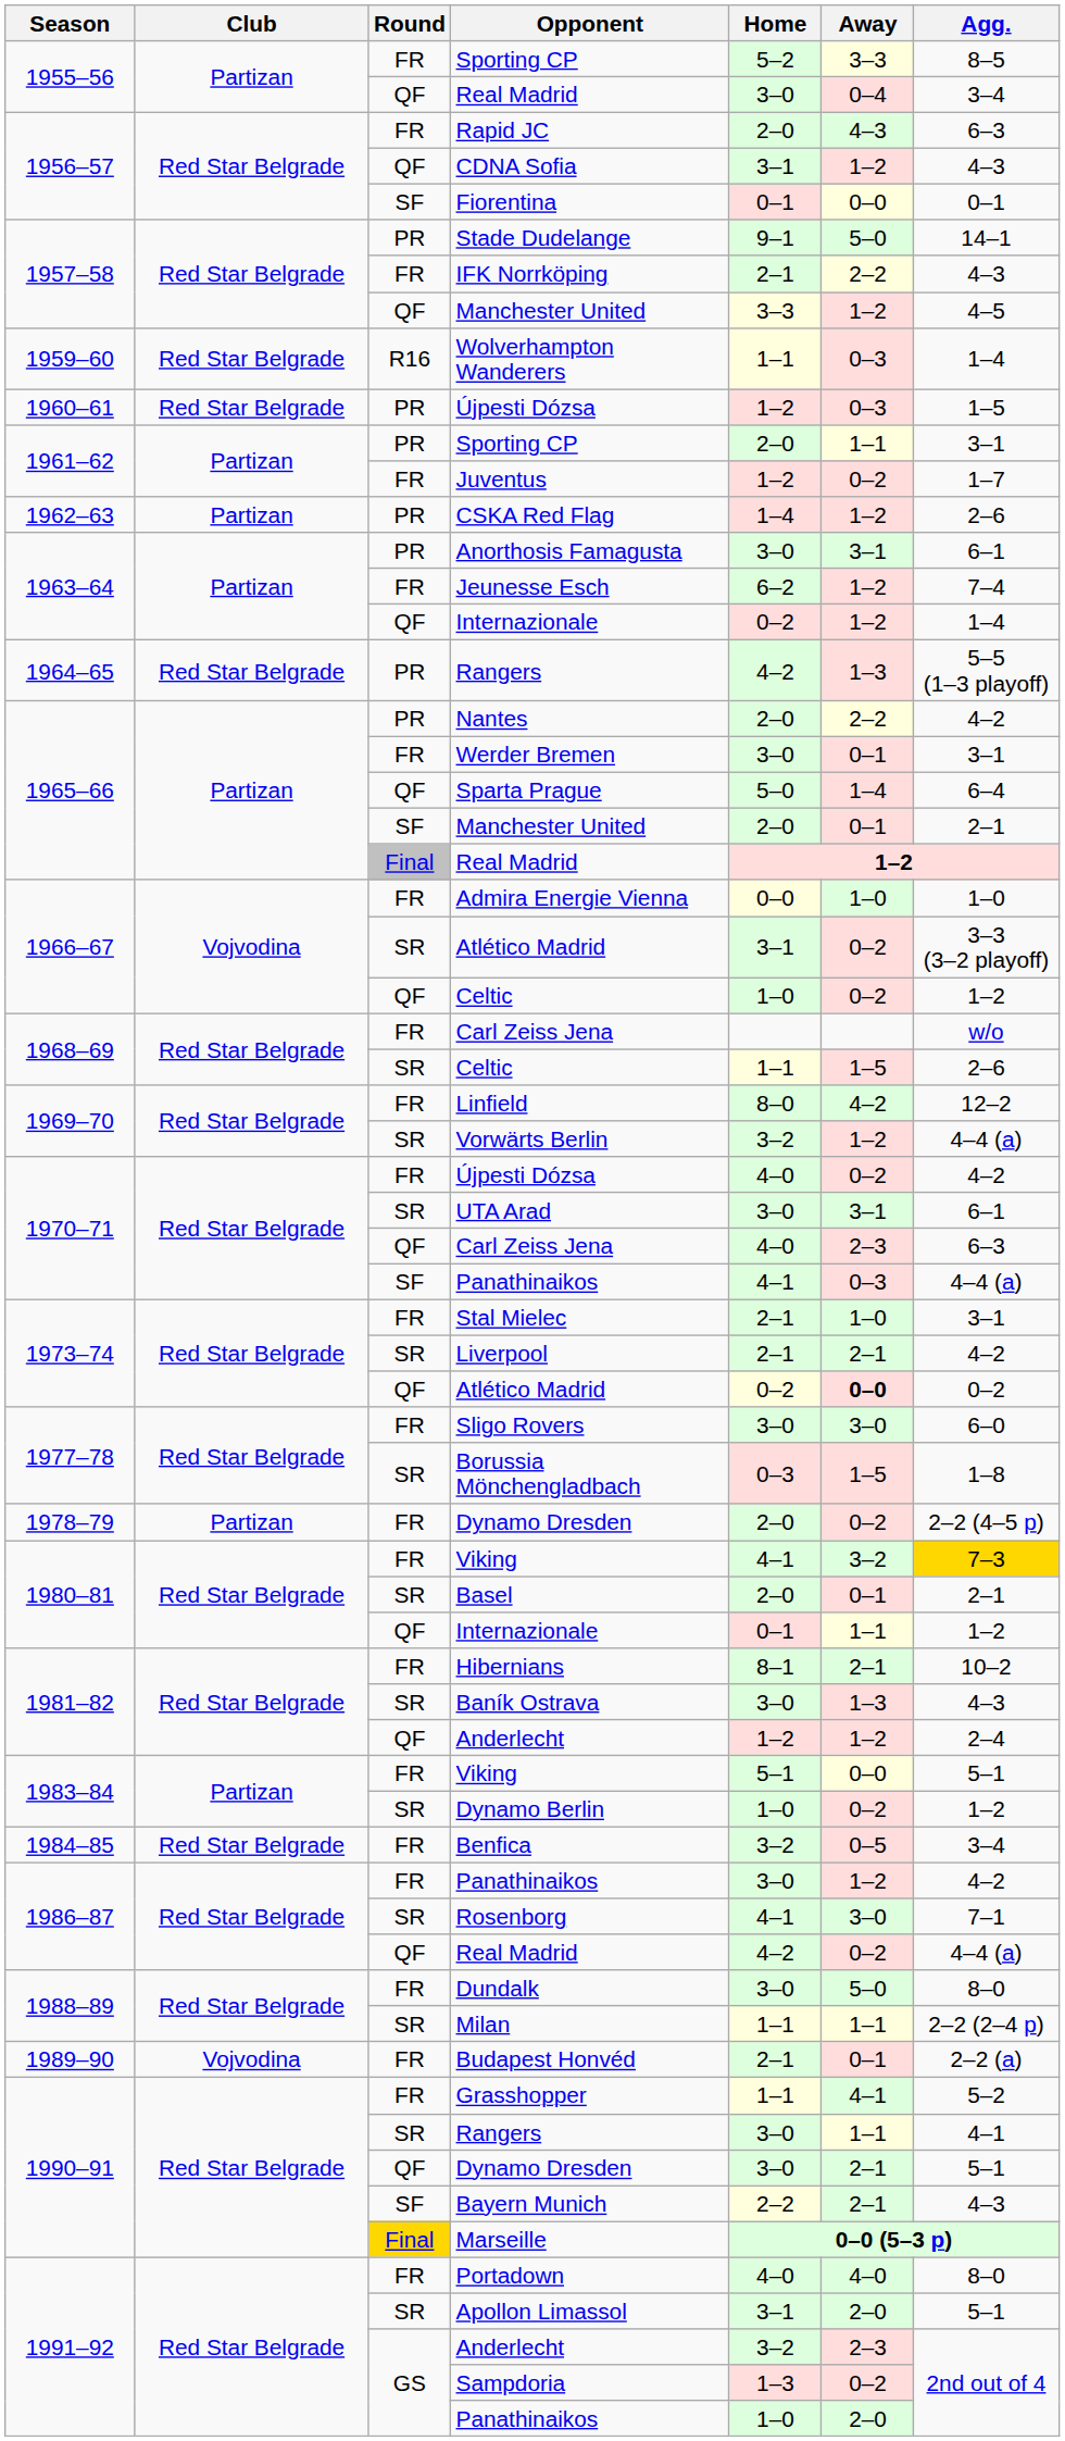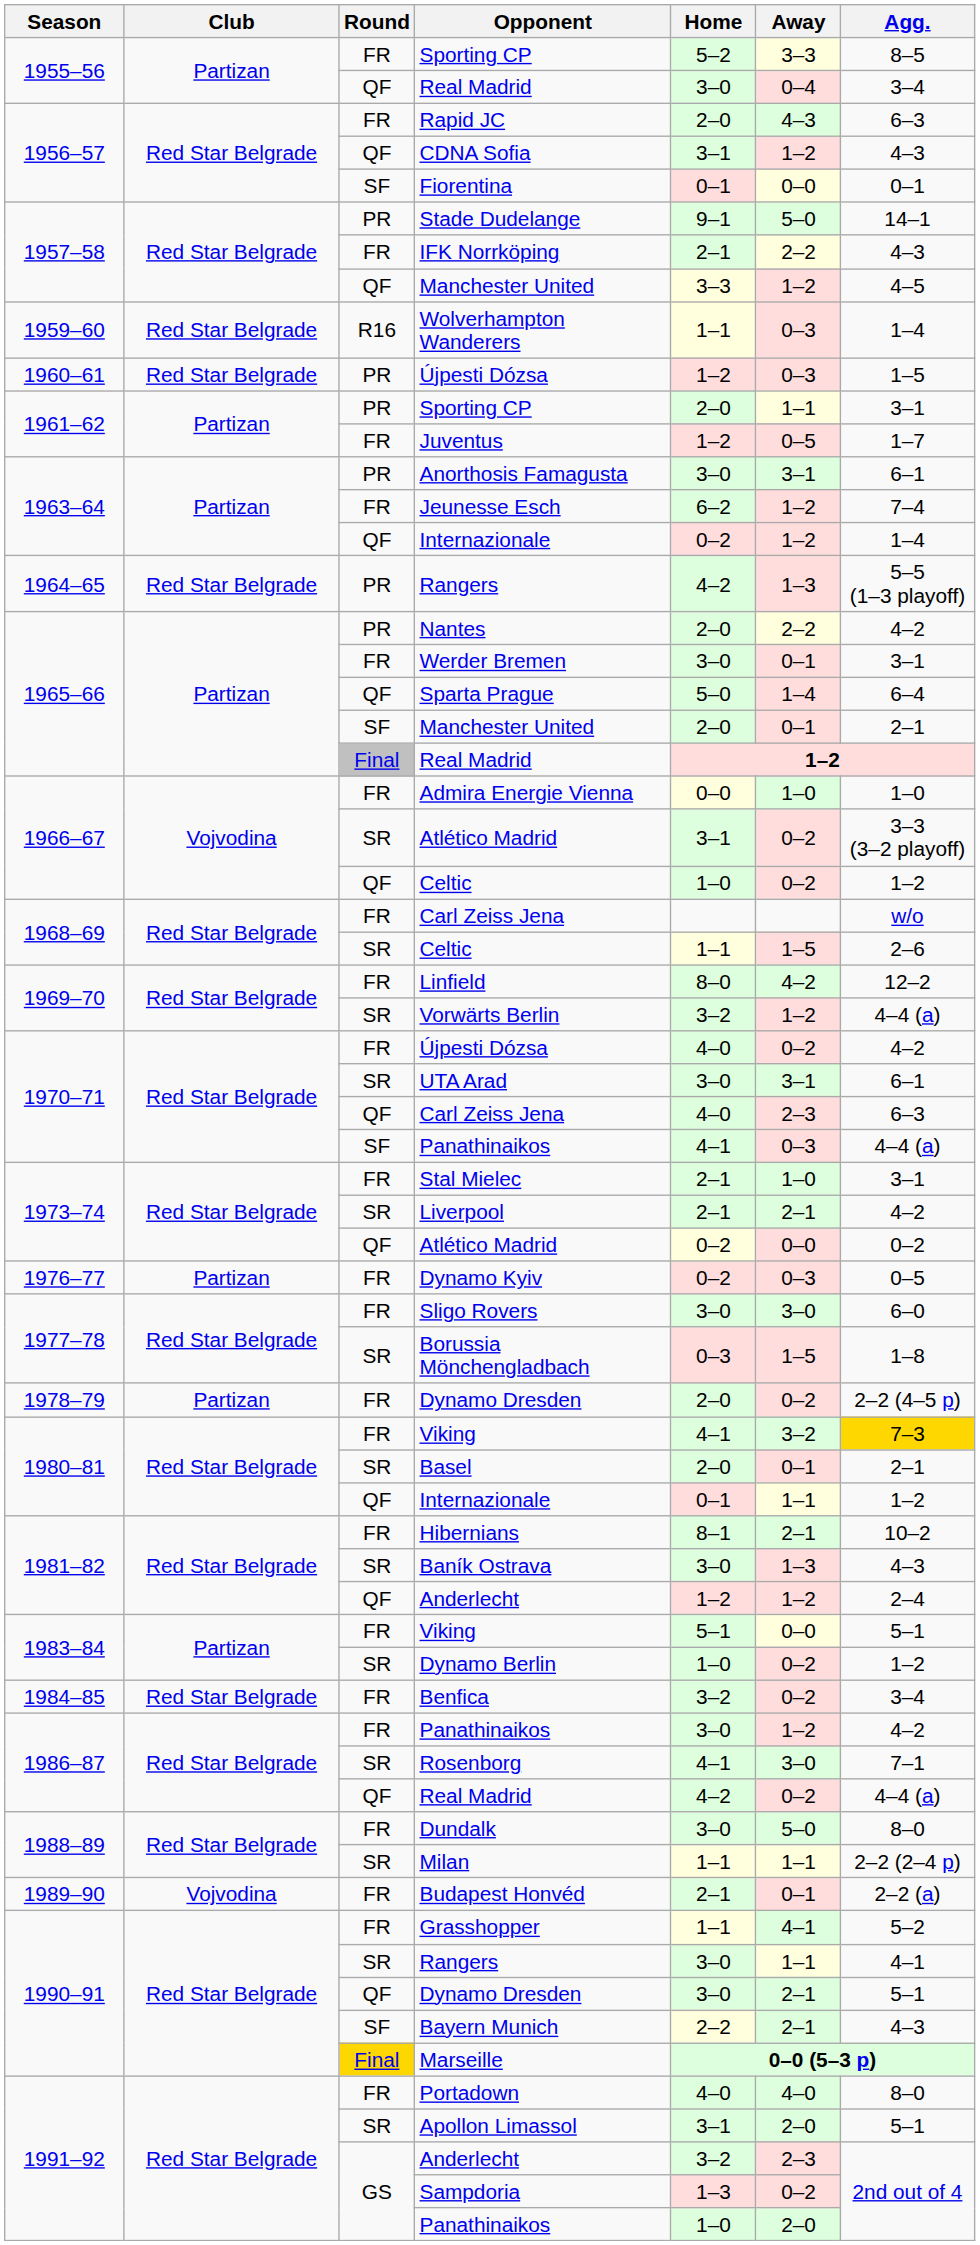Juventus | Away: 0–2 -> 0–5
- row: 1962–63 | Partizan | PR | CSKA Red Flag | 1–4 | 1–2 | 2–6
1973–74 / Atlético Madrid | Away: bold -> normal
+ row: 1976–77 | Partizan | FR | Dynamo Kyiv | 0–2 | 0–3 | 0–5
Benfica | Away: 0–5 -> 0–2
